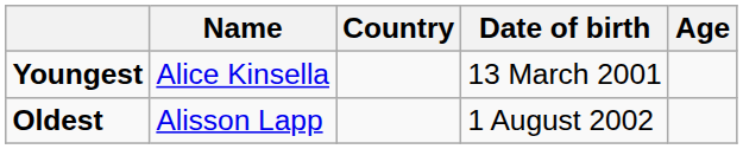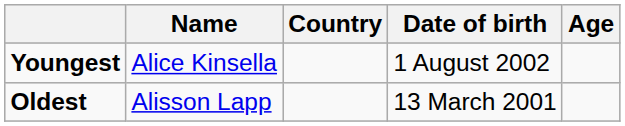Youngest | Date of birth: 13 March 2001 -> 1 August 2002
Oldest | Date of birth: 1 August 2002 -> 13 March 2001
